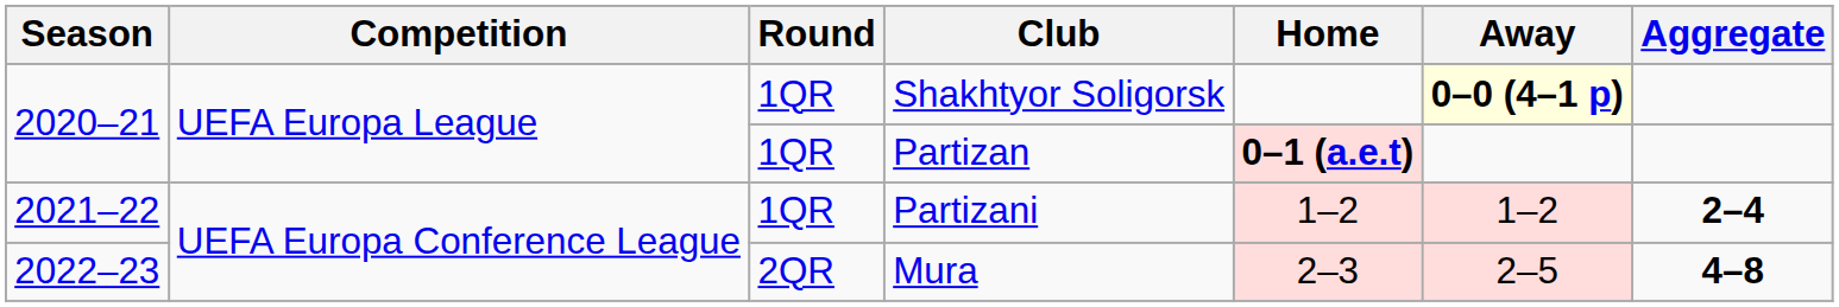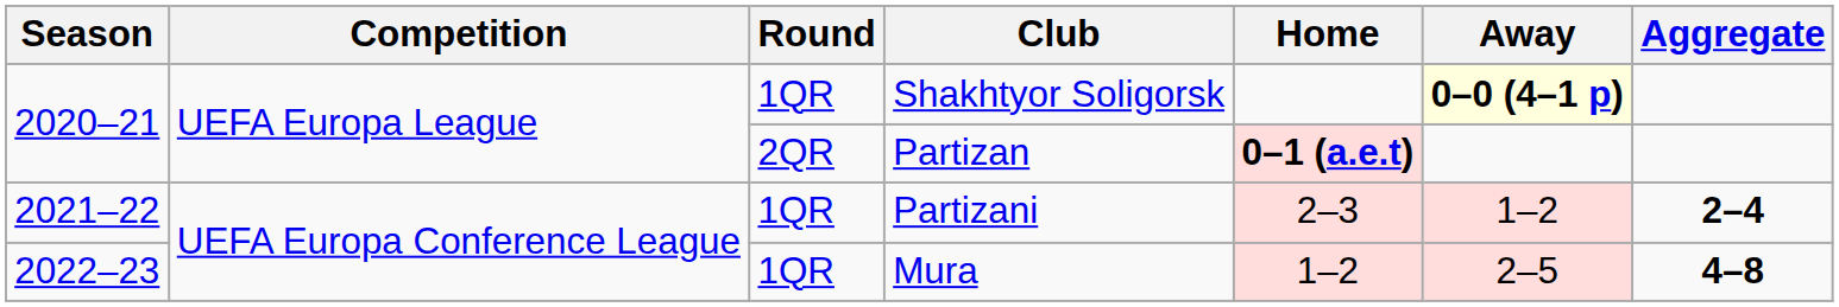Partizan | Round: 1QR -> 2QR
Partizani | Home: 1–2 -> 2–3
Mura | Round: 2QR -> 1QR
Mura | Home: 2–3 -> 1–2
